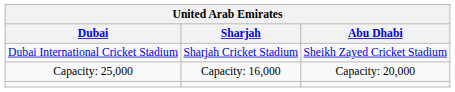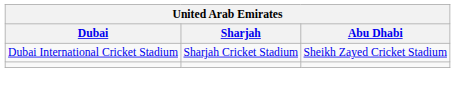- row: Capacity: 25,000 | Capacity: 16,000 | Capacity: 20,000
